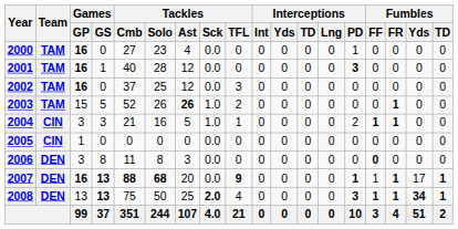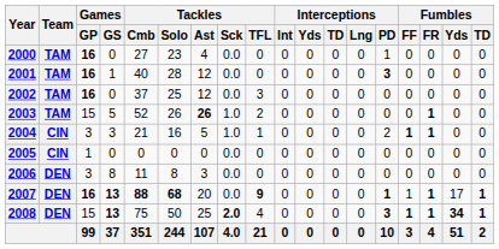2006 | Fumbles / FF: bold -> normal
2008 | Games / GP: 13 -> 15
